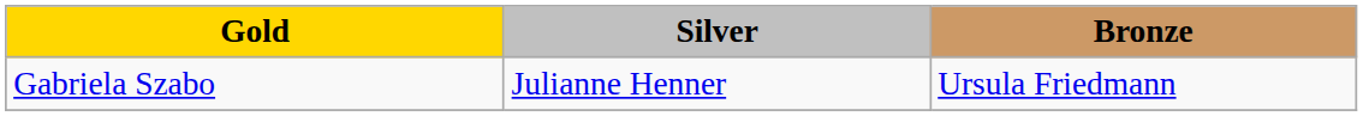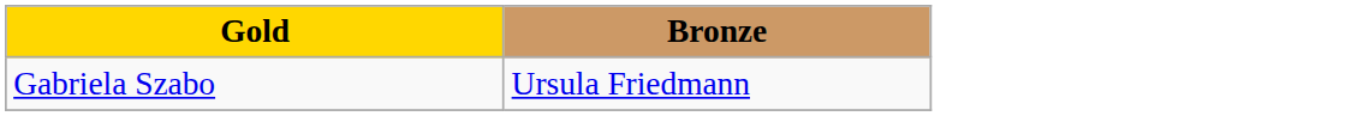- column: Silver | Julianne Henner
